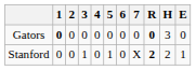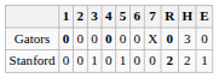Gators | 4: normal -> bold
Gators | 7: 0 -> X
Stanford | 7: X -> 0
